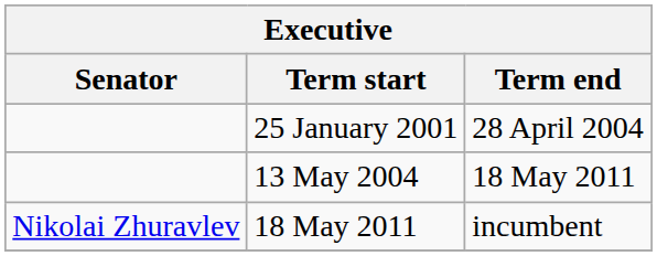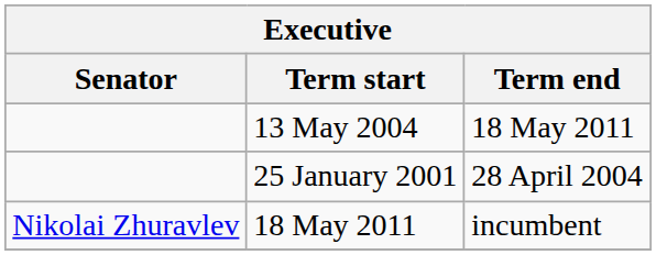rows swapped: 25 January 2001 <-> 13 May 2004
